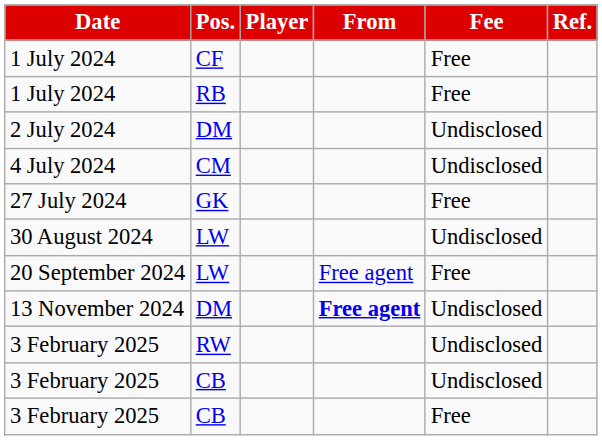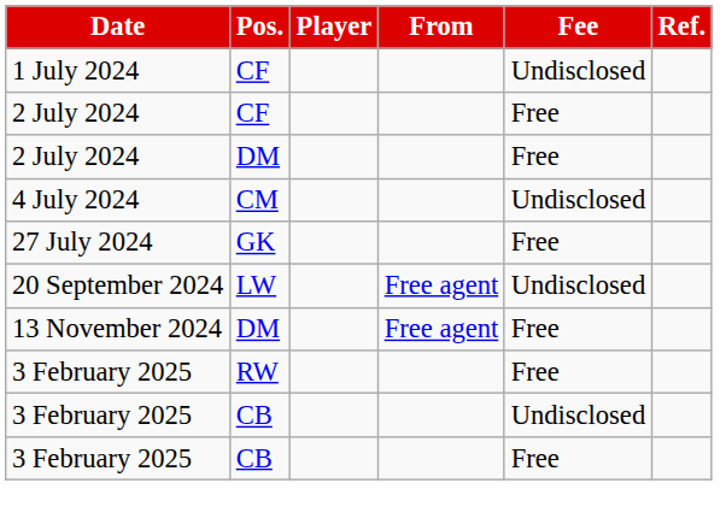1 July 2024 / CF | Fee: Free -> Undisclosed
- row: 1 July 2024 | RB | Free
+ row: 2 July 2024 | CF | Free
2 July 2024 / DM | Fee: Undisclosed -> Free
- row: 30 August 2024 | LW | Undisclosed
20 September 2024 | Fee: Free -> Undisclosed
13 November 2024 | From: bold -> normal
13 November 2024 | Fee: Undisclosed -> Free
3 February 2025 / RW | Fee: Undisclosed -> Free
